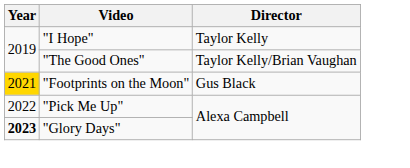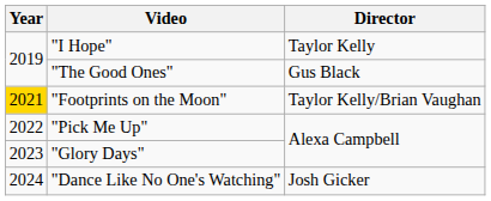"The Good Ones" | Director: Taylor Kelly/Brian Vaughan -> Gus Black
"Footprints on the Moon" | Director: Gus Black -> Taylor Kelly/Brian Vaughan
"Glory Days" | Year: bold -> normal
+ row: 2024 | "Dance Like No One's Watching" | Josh Gicker
